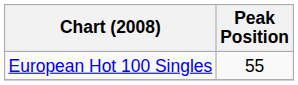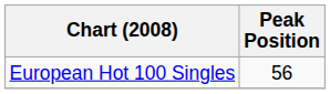European Hot 100 Singles | Peak Position: 55 -> 56
